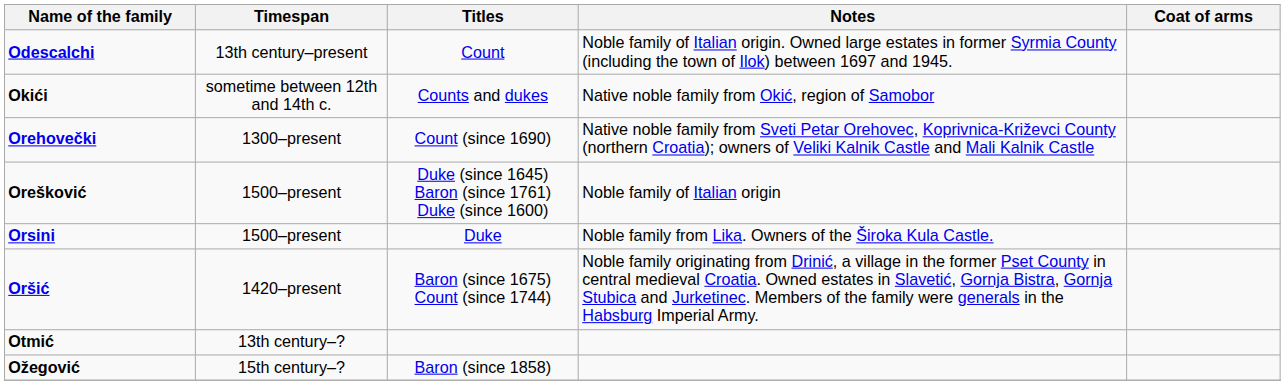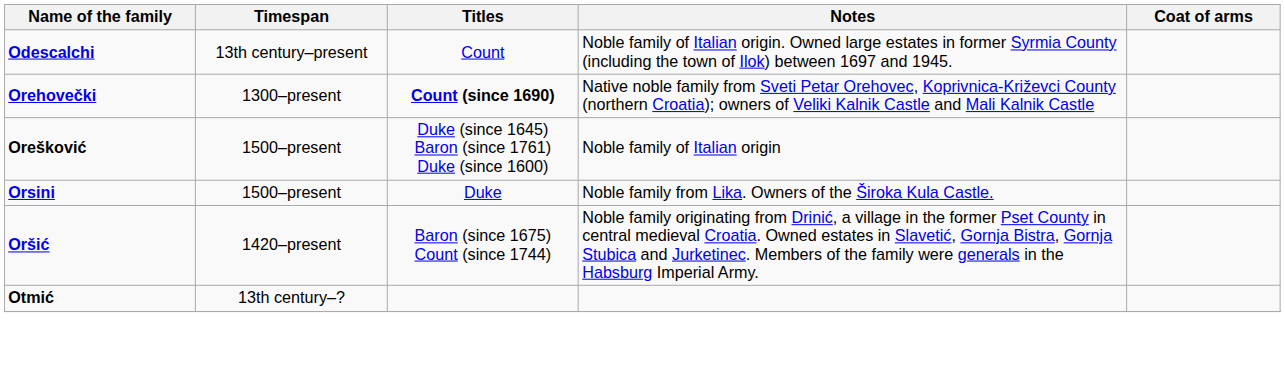- row: Okići | sometime between 12th and 14th c. | Counts and dukes | Native noble family from Okić, region of Samobor
Orehovečki | Titles: normal -> bold
- row: Ožegović | 15th century–? | Baron (since 1858)
